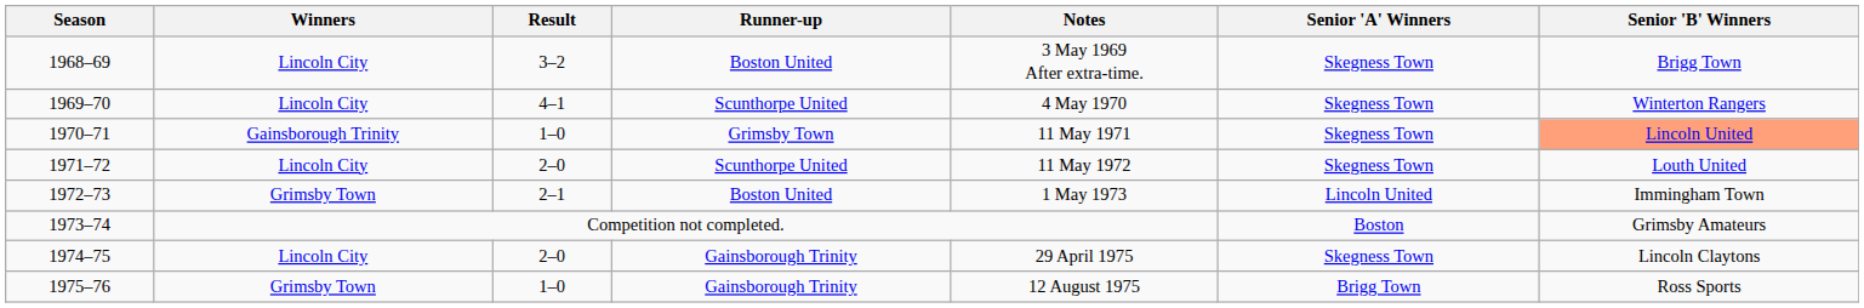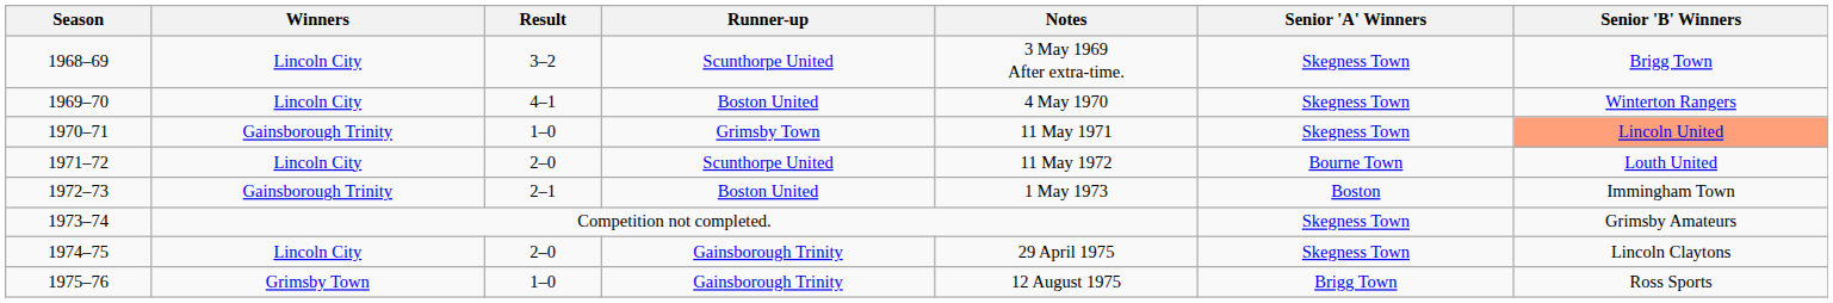1968–69 | Runner-up: Boston United -> Scunthorpe United
1969–70 | Runner-up: Scunthorpe United -> Boston United
1971–72 | Senior 'A' Winners: Skegness Town -> Bourne Town
1972–73 | Winners: Grimsby Town -> Gainsborough Trinity
1972–73 | Senior 'A' Winners: Lincoln United -> Boston
1973–74 | Senior 'A' Winners: Boston -> Skegness Town
